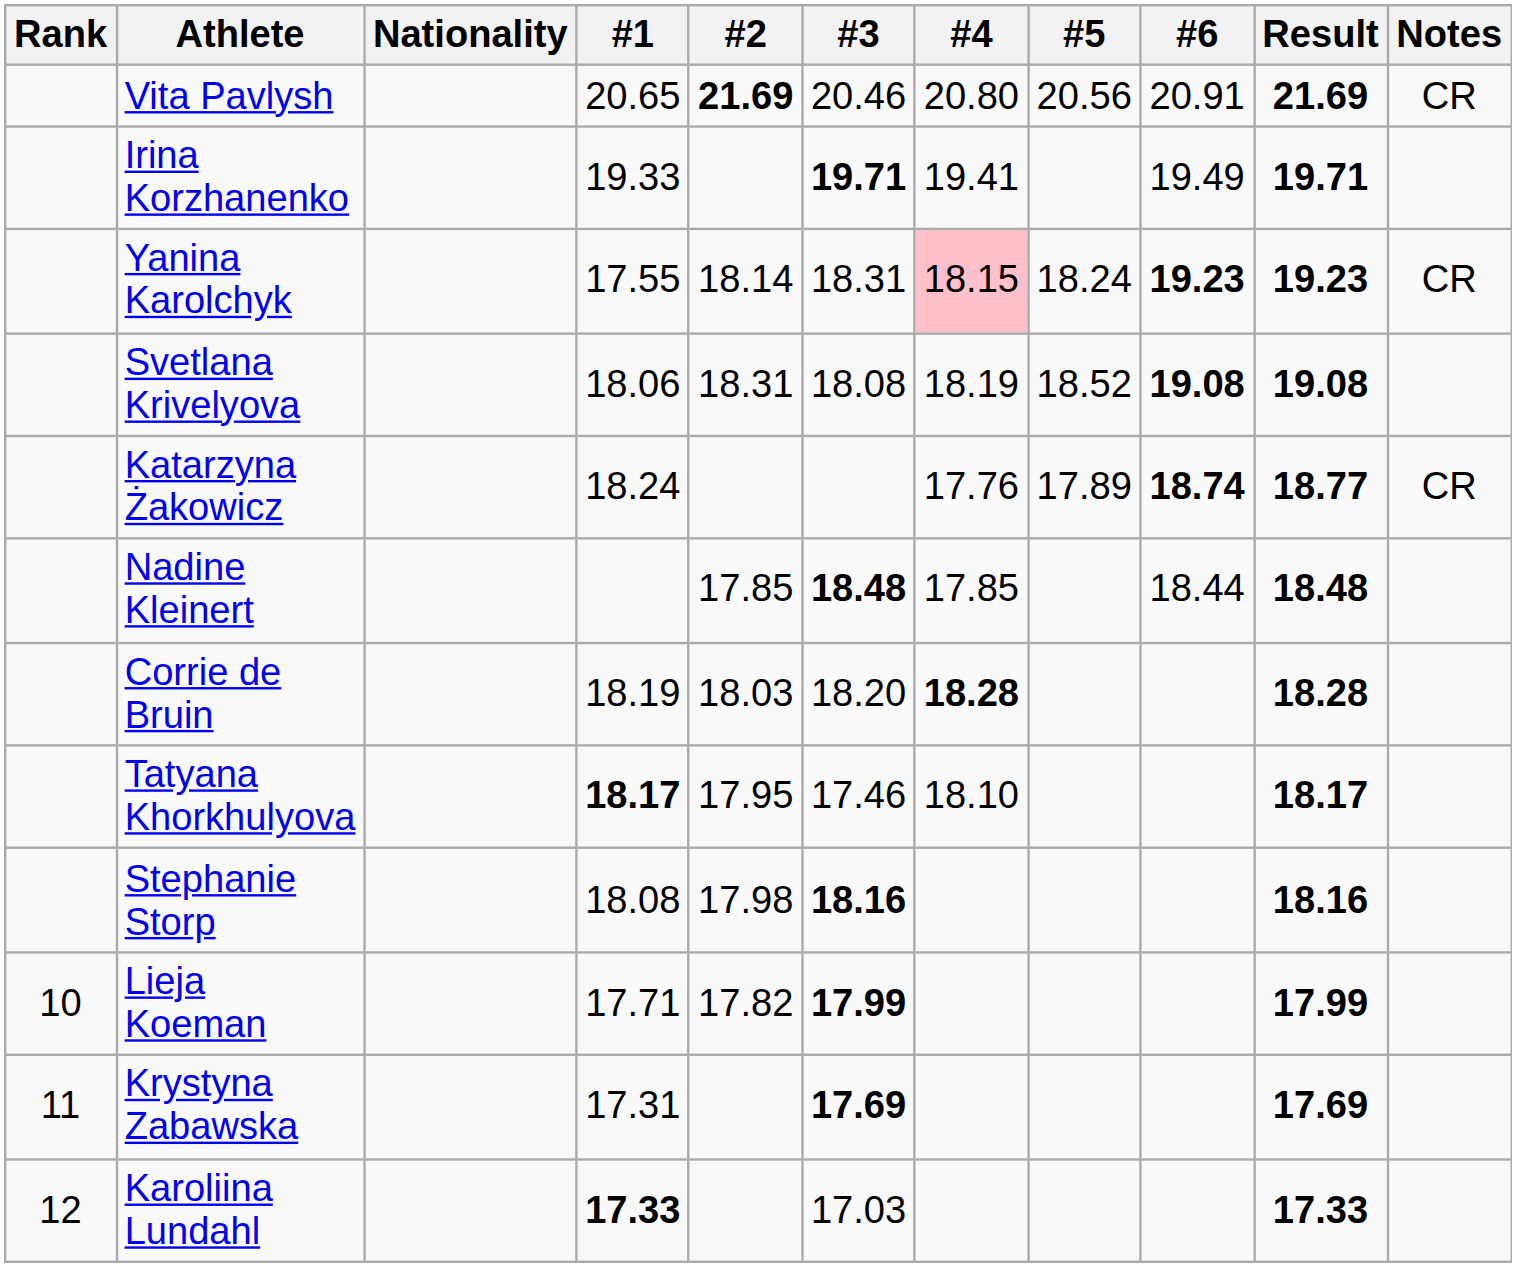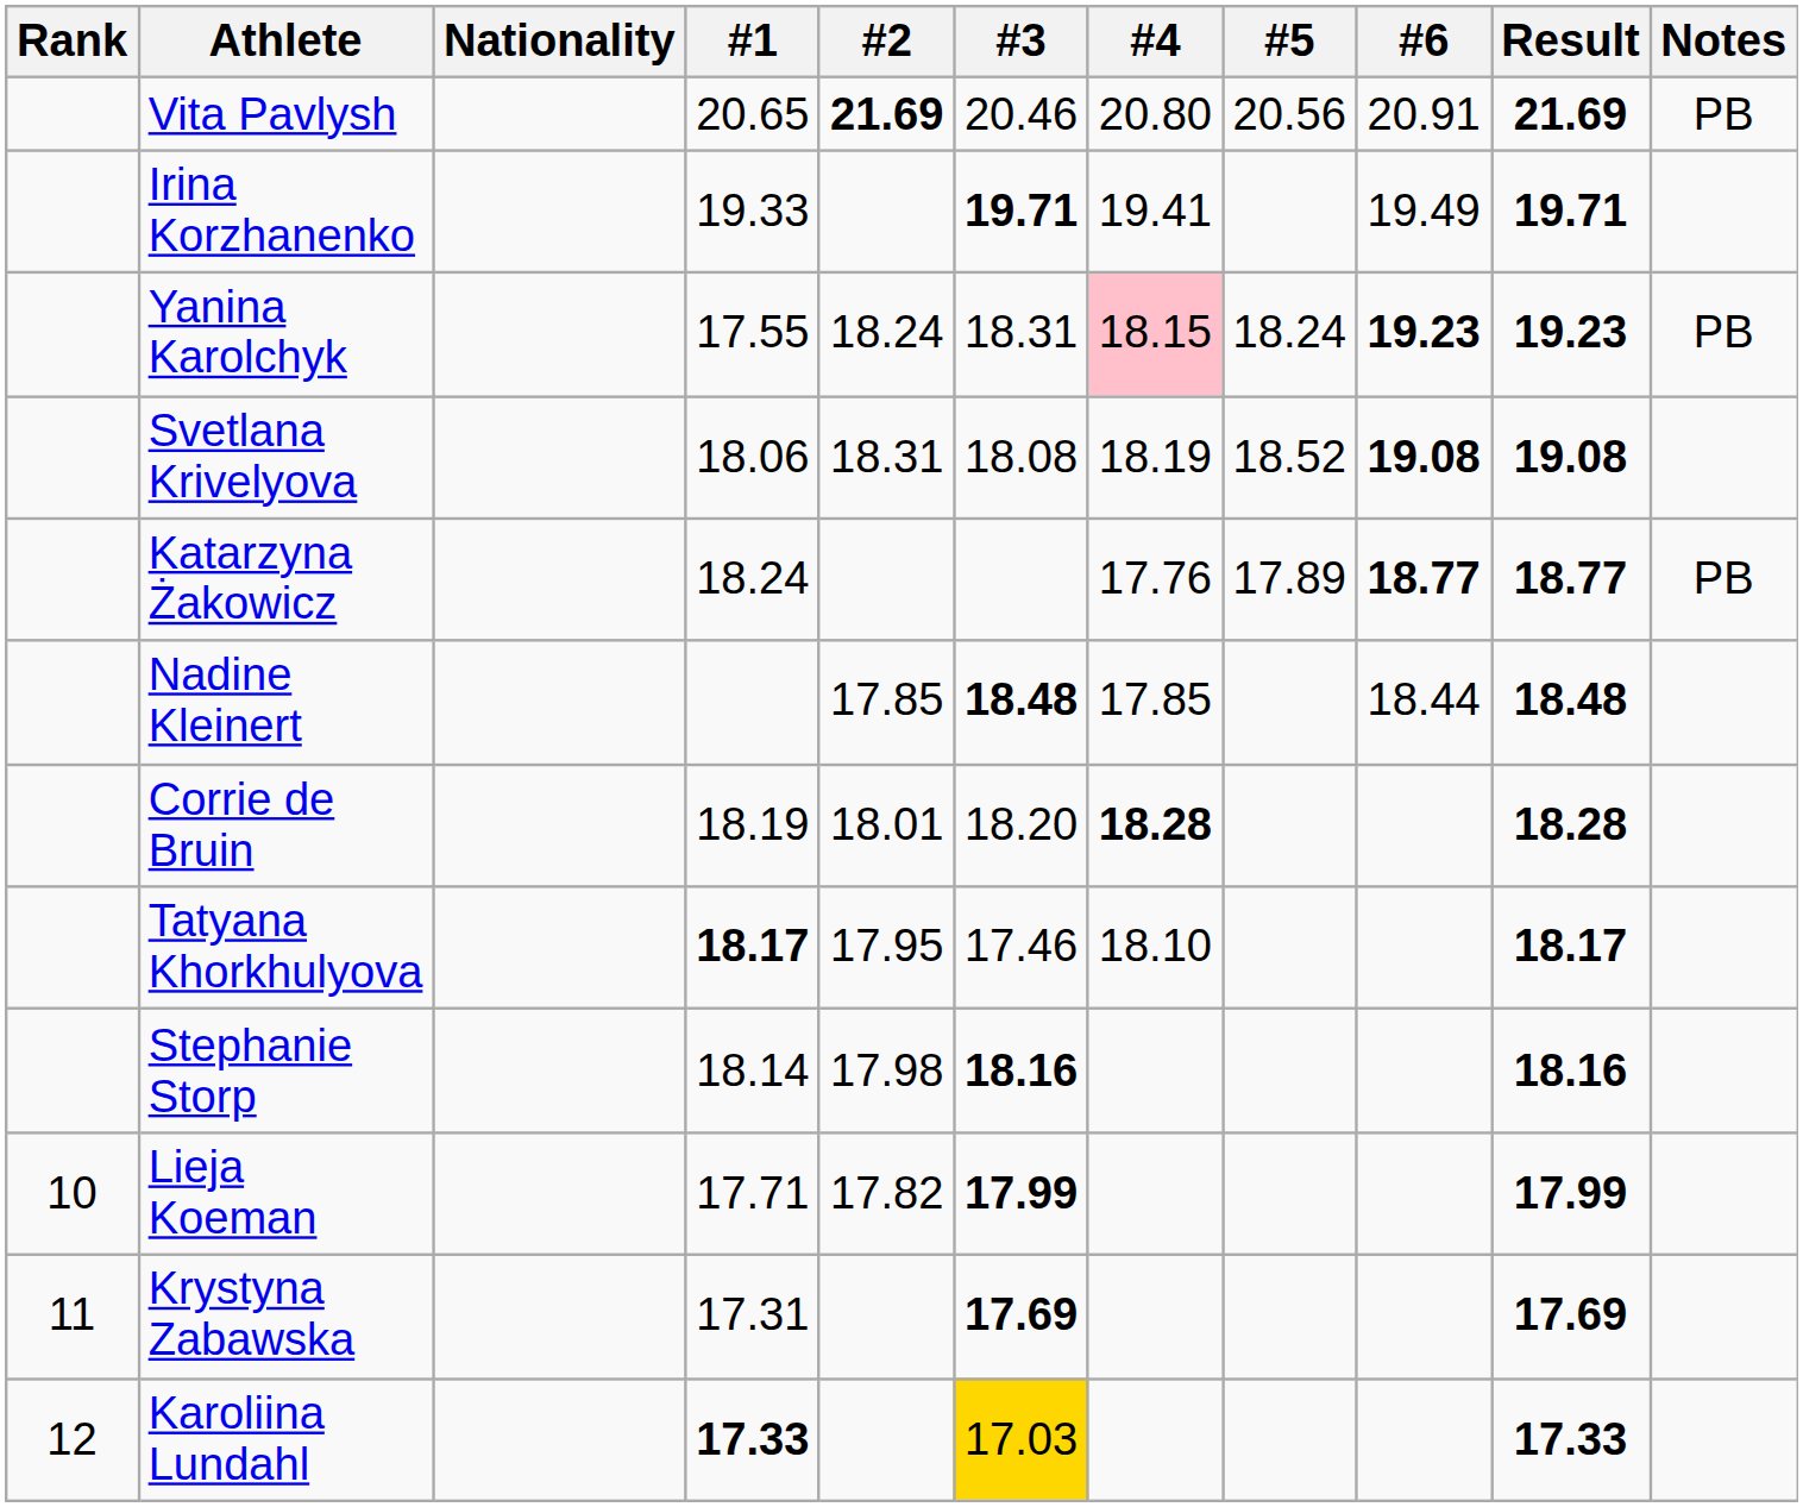Vita Pavlysh | Notes: CR -> PB
Yanina Karolchyk | #2: 18.14 -> 18.24
Yanina Karolchyk | Notes: CR -> PB
Katarzyna Żakowicz | #6: 18.74 -> 18.77
Katarzyna Żakowicz | Notes: CR -> PB
Corrie de Bruin | #2: 18.03 -> 18.01
Stephanie Storp | #1: 18.08 -> 18.14
Karoliina Lundahl | #3: no background -> gold background
